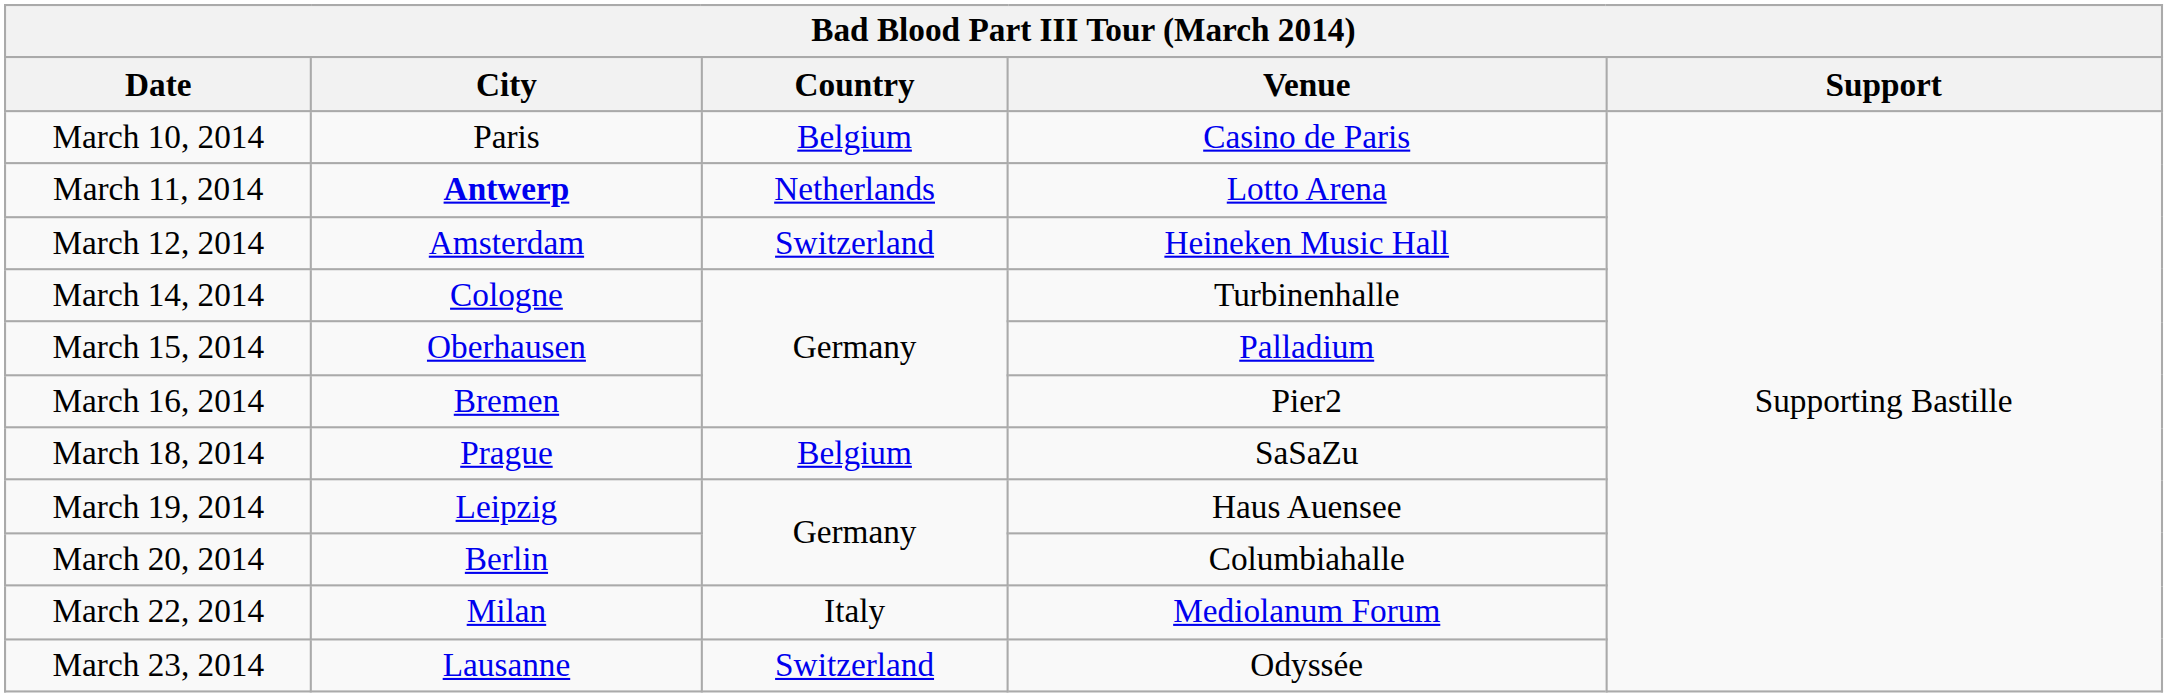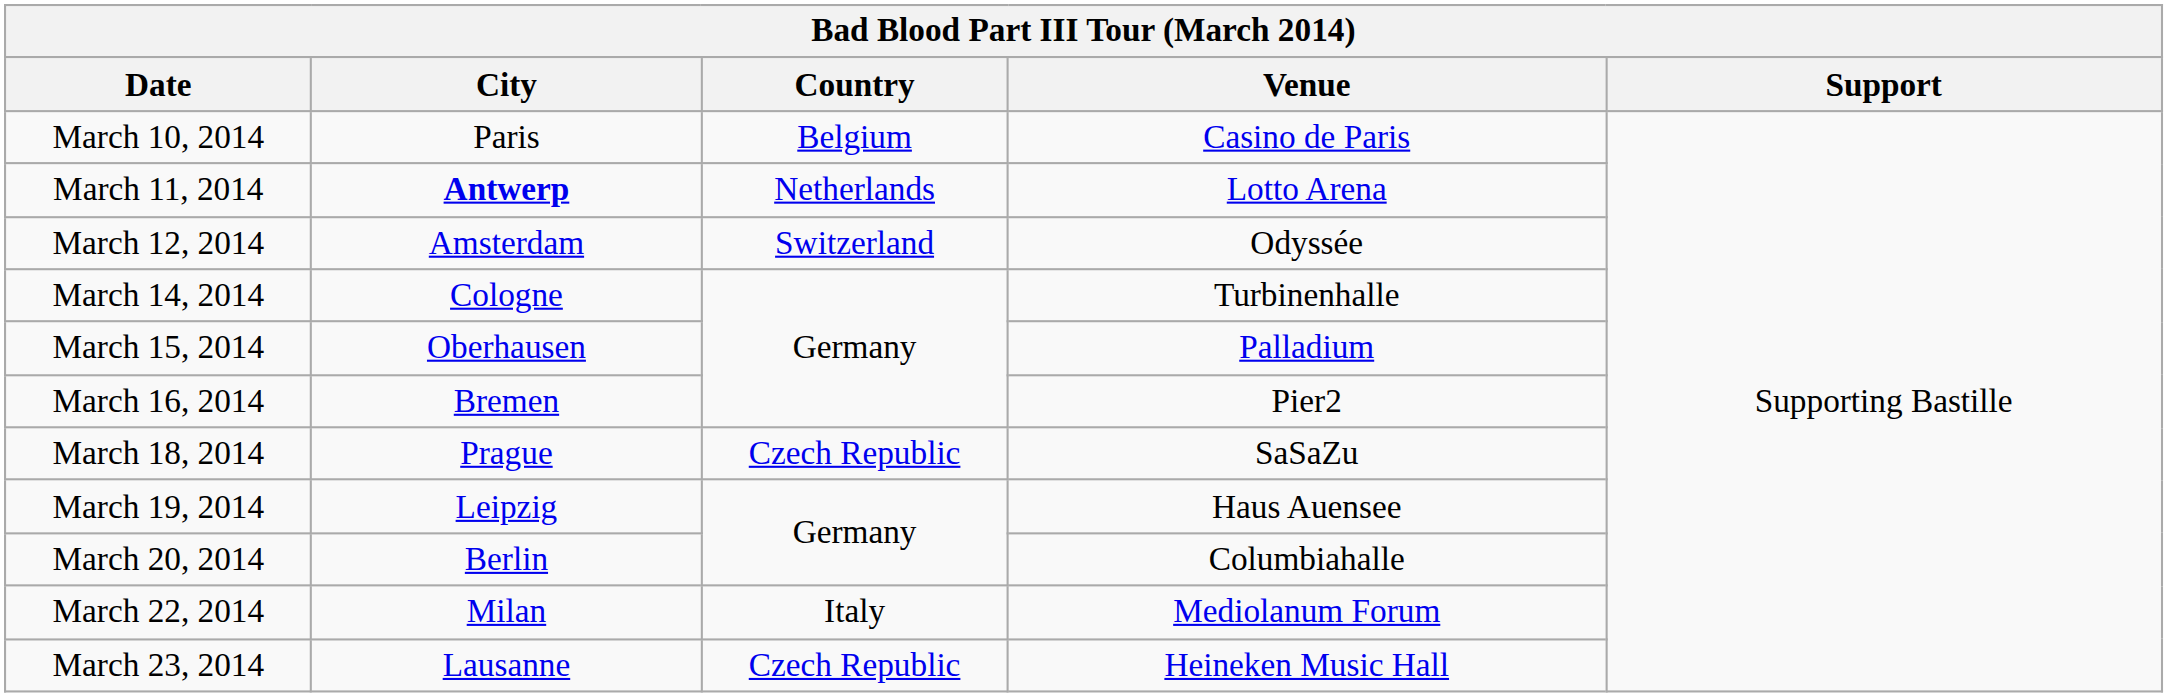March 12, 2014 | Venue: Heineken Music Hall -> Odyssée
March 18, 2014 | Country: Belgium -> Czech Republic
March 23, 2014 | Country: Switzerland -> Czech Republic
March 23, 2014 | Venue: Odyssée -> Heineken Music Hall
